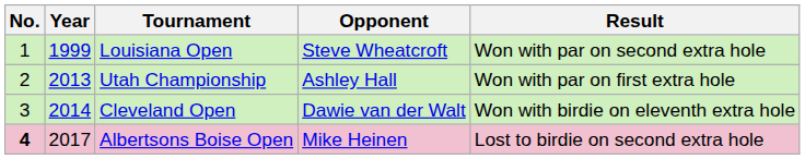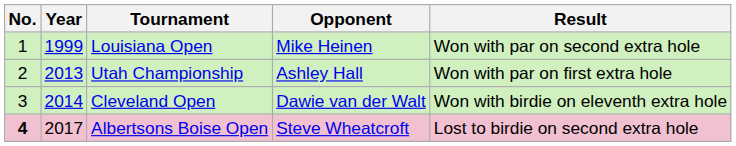Louisiana Open | Opponent: Steve Wheatcroft -> Mike Heinen
Albertsons Boise Open | Opponent: Mike Heinen -> Steve Wheatcroft
